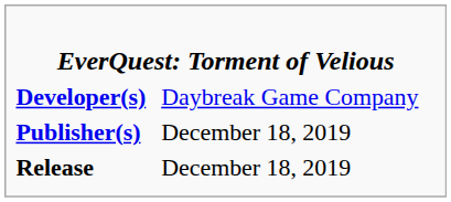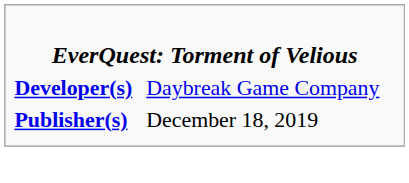- row: Release | December 18, 2019
